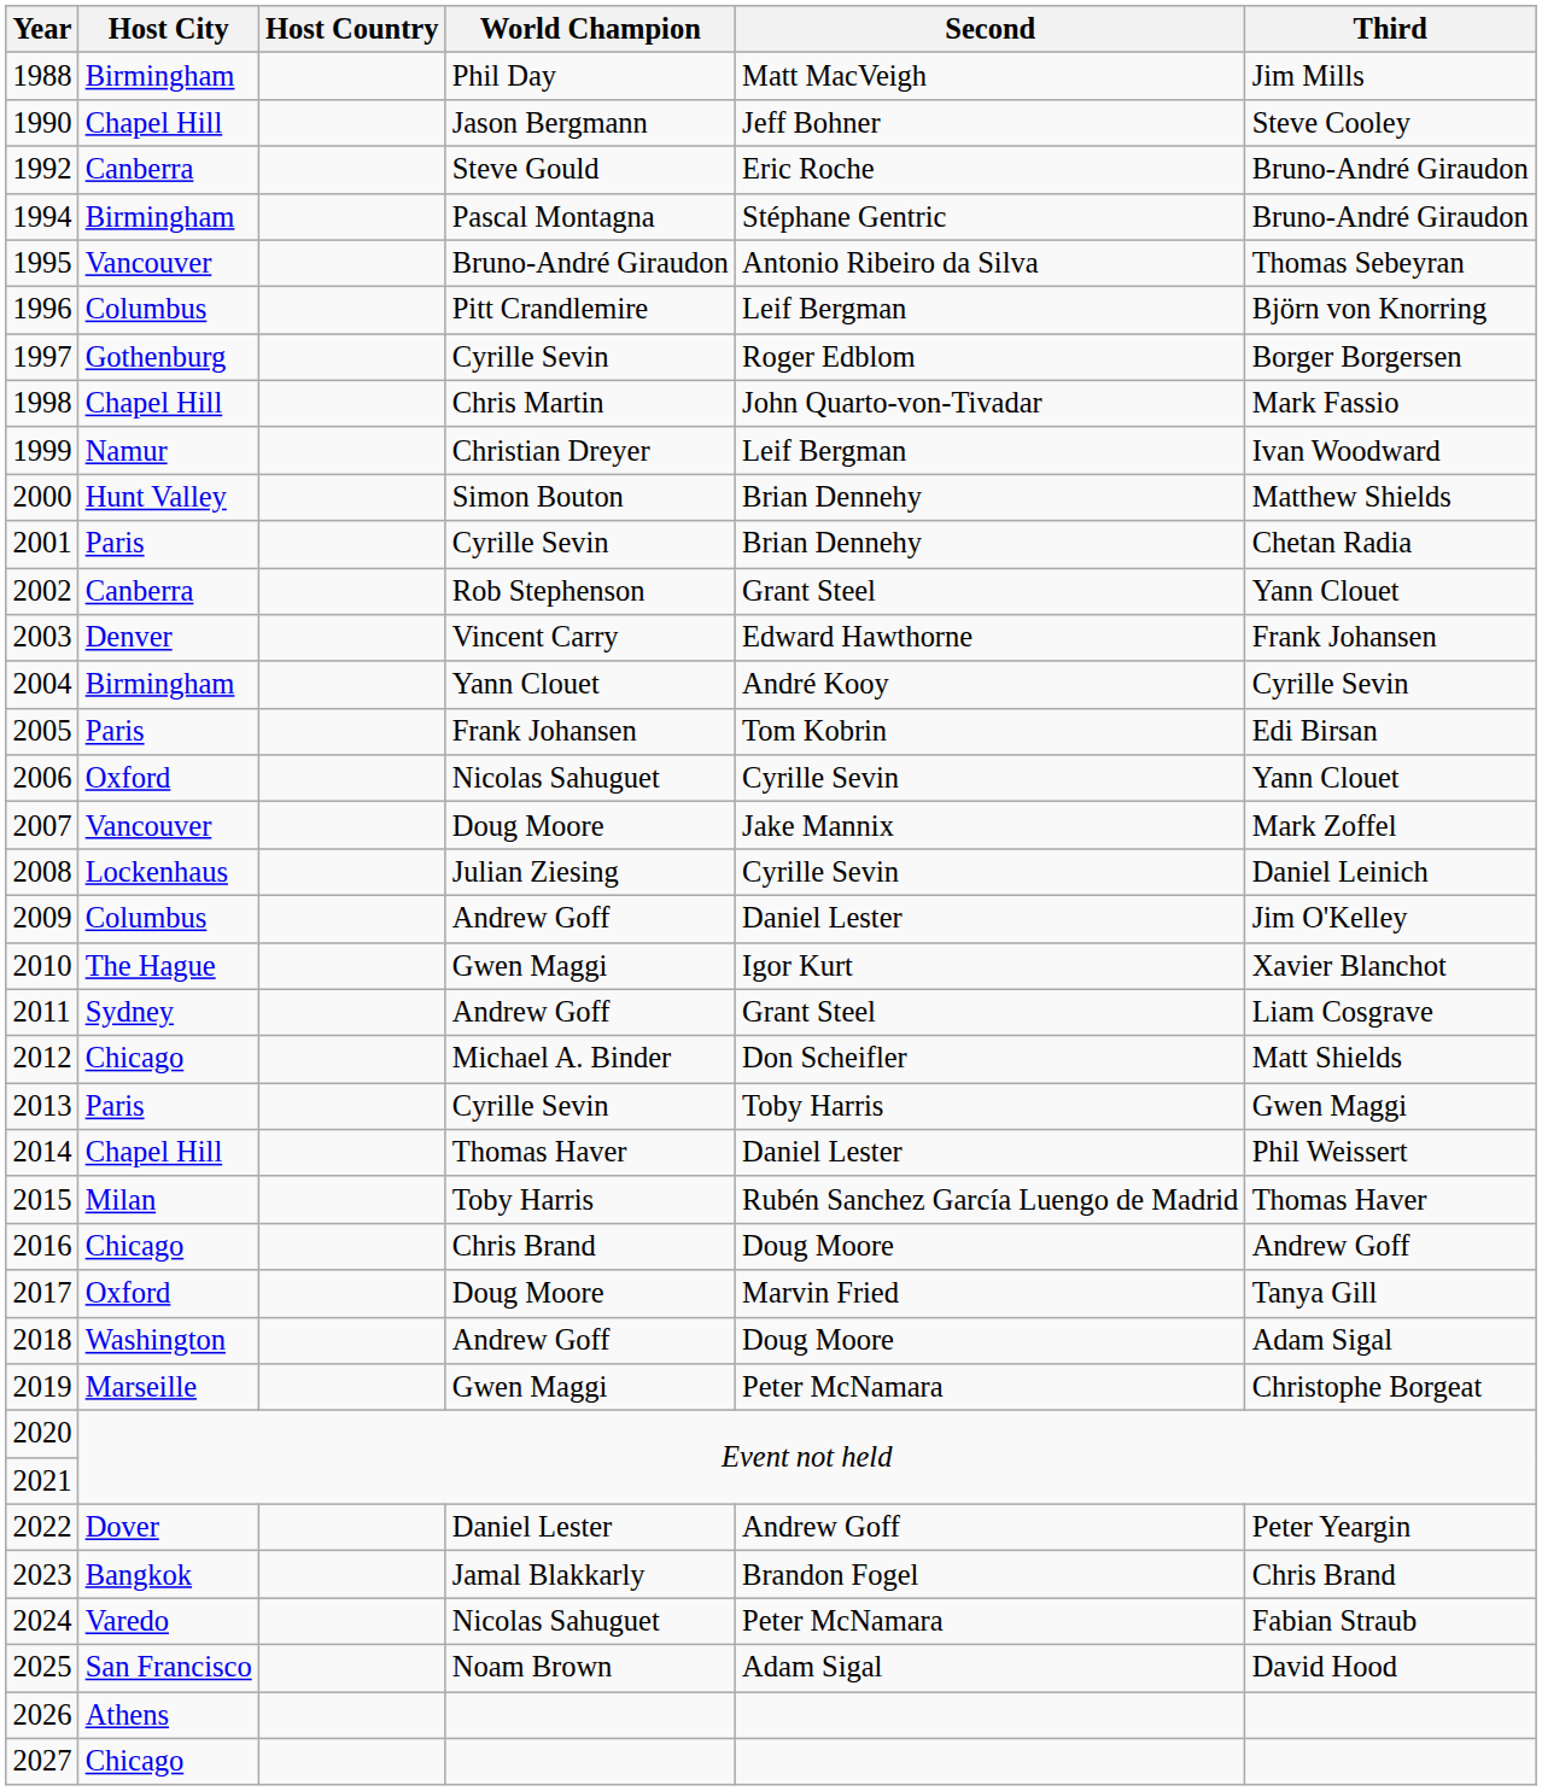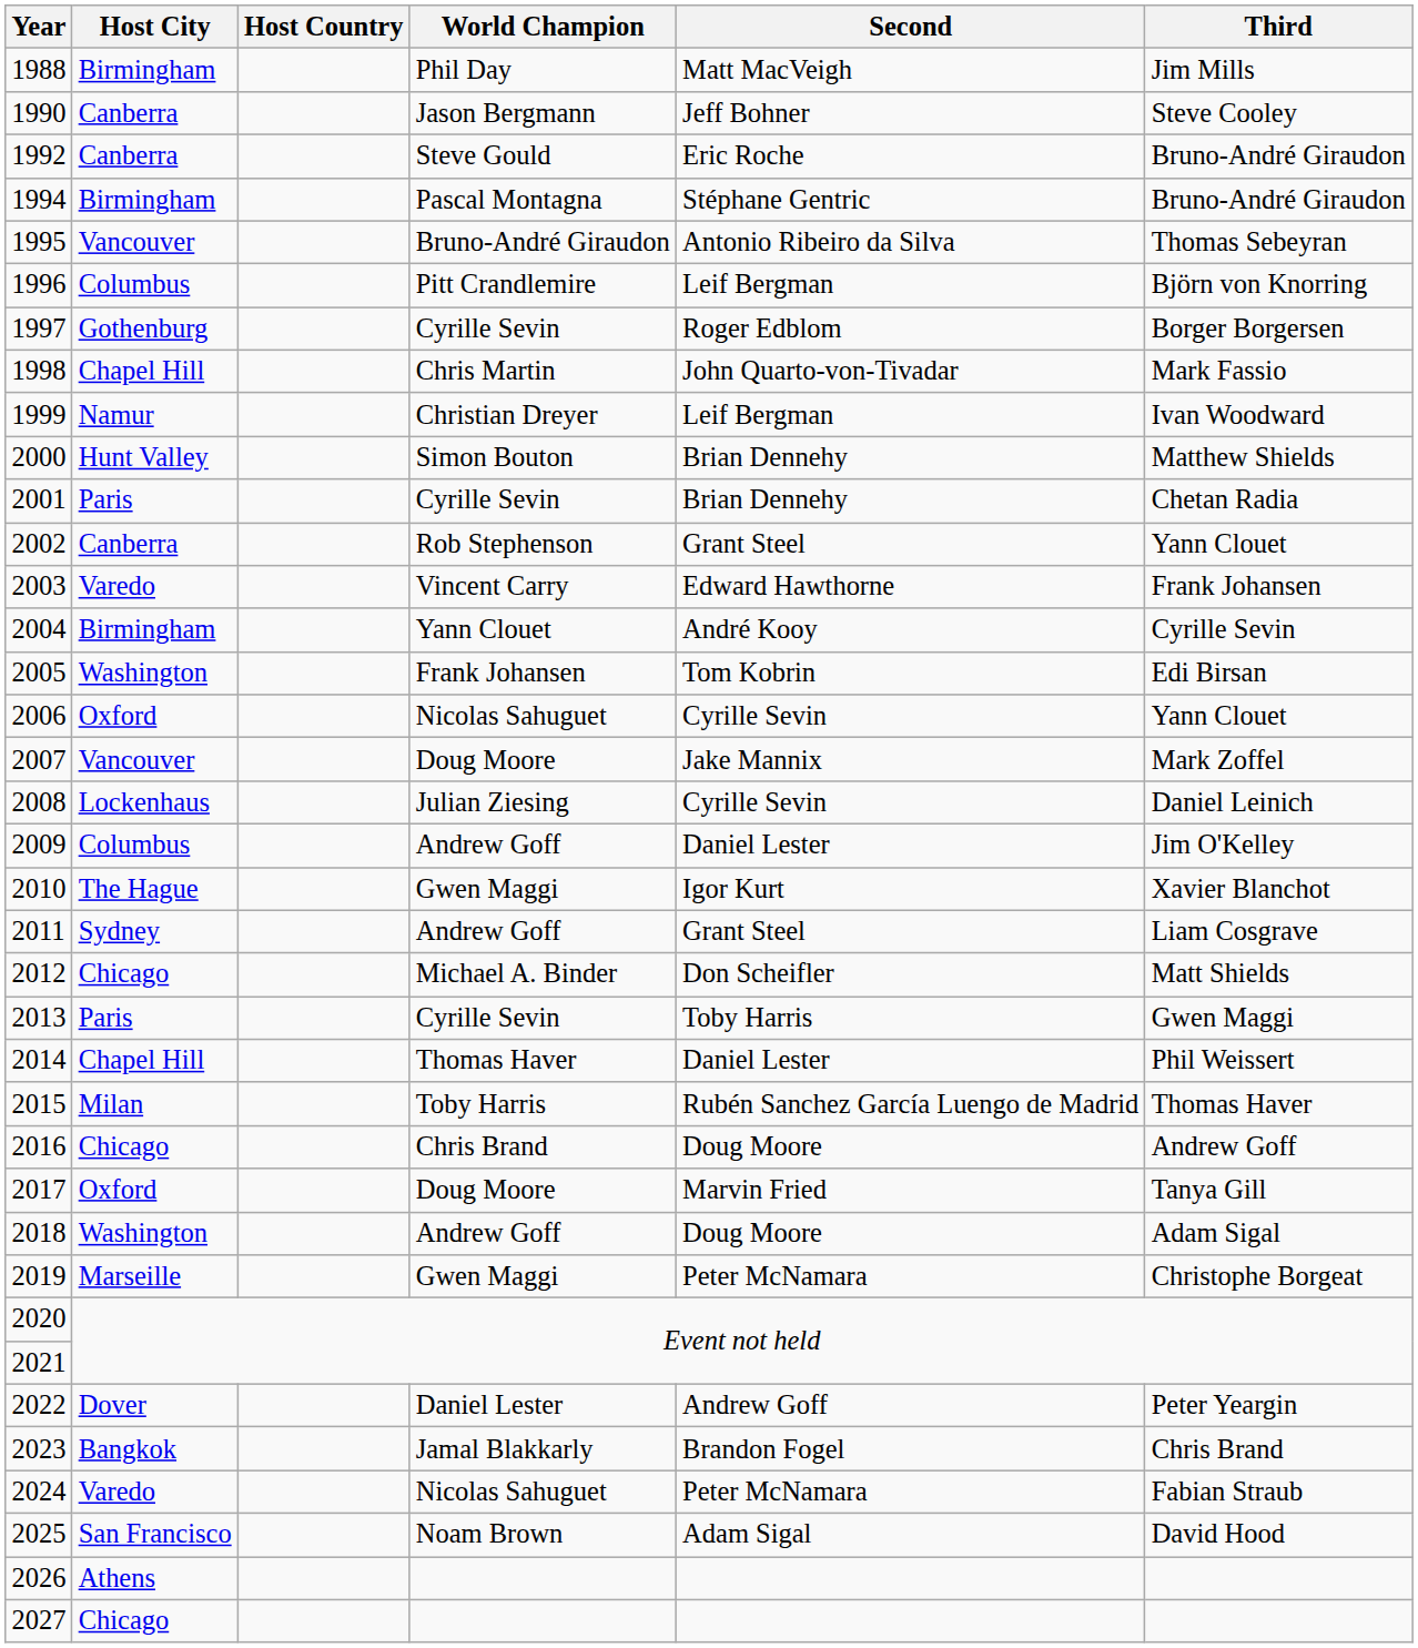1990 | Host City: Chapel Hill -> Canberra
2003 | Host City: Denver -> Varedo
2005 | Host City: Paris -> Washington
